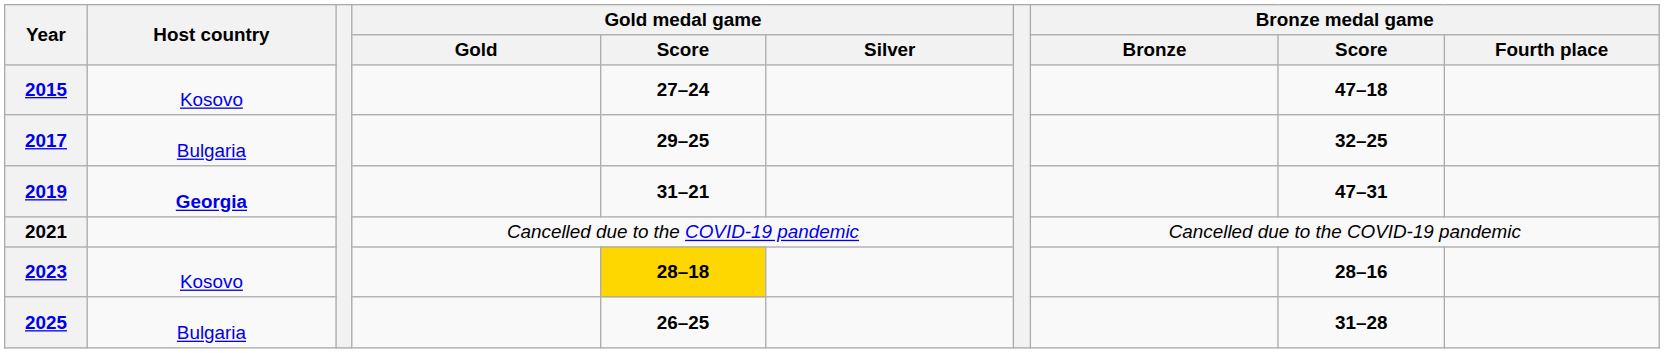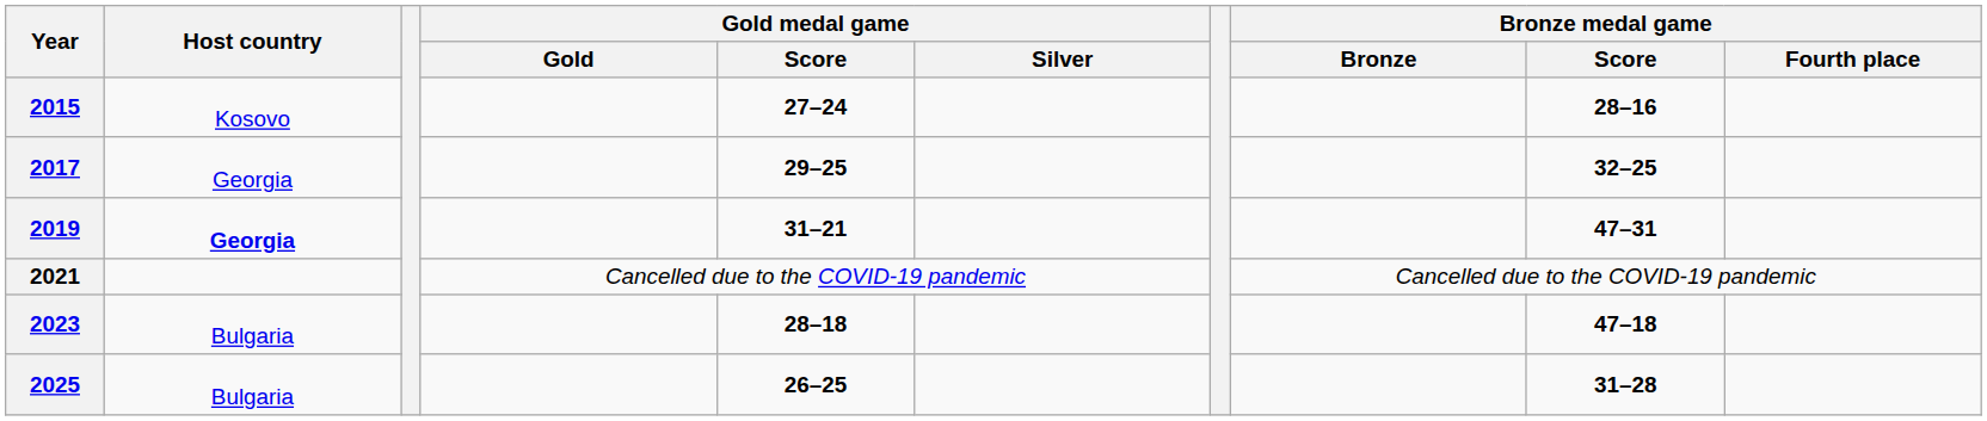2015 | Bronze medal game / Score: 47–18 -> 28–16
2017 | Host country: Bulgaria -> Georgia
2023 | Host country: Kosovo -> Bulgaria
2023 | Gold medal game / Score: gold background -> no background
2023 | Bronze medal game / Score: 28–16 -> 47–18
